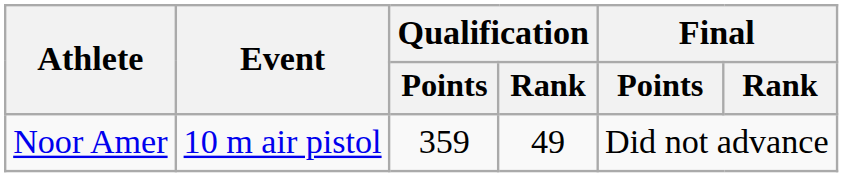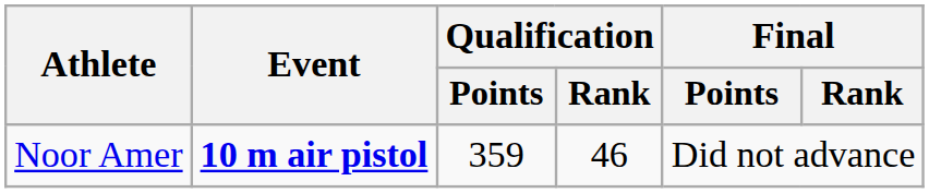Noor Amer | Event: normal -> bold
Noor Amer | Qualification / Rank: 49 -> 46
